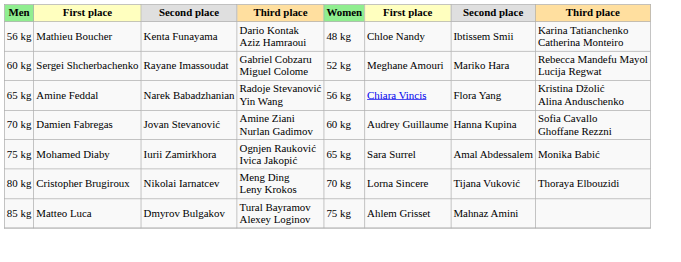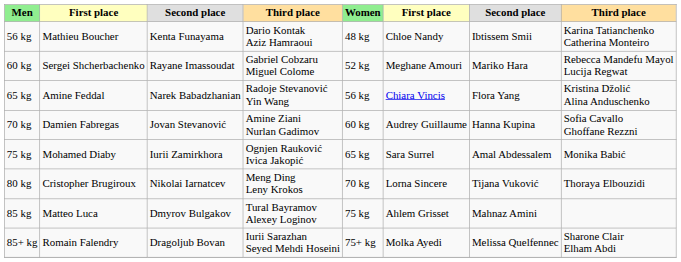+ row: 85+ kg | Romain Falendry | Dragoljub Bovan | Iurii Sarazhan Seyed Mehdi Hoseini | 75+ kg | Molka Ayedi | Melissa Quelfennec | Sharone Clair Elham Abdi
